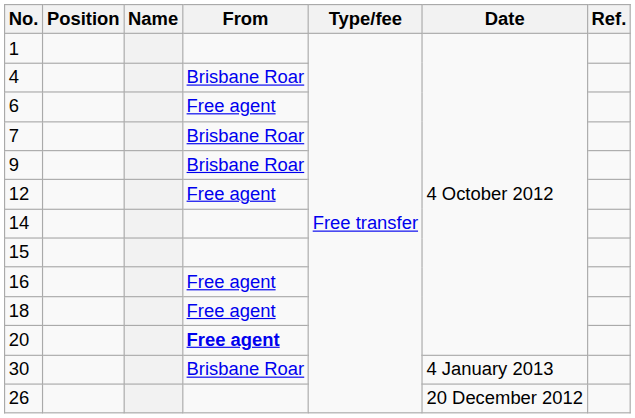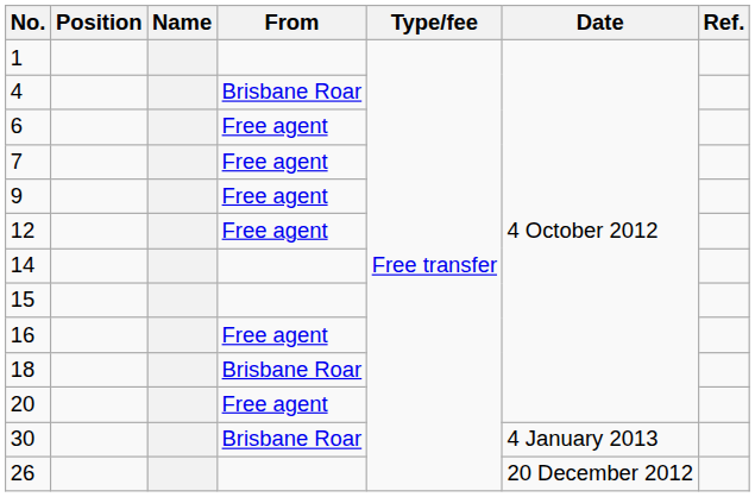7 | From: Brisbane Roar -> Free agent
9 | From: Brisbane Roar -> Free agent
18 | From: Free agent -> Brisbane Roar
20 | From: bold -> normal
